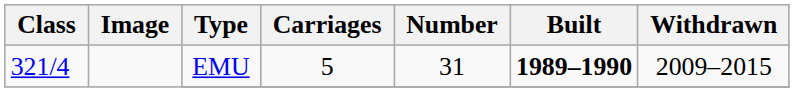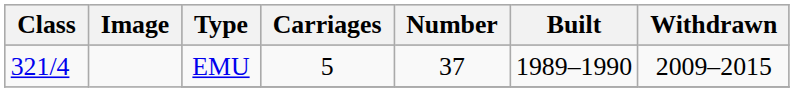EMU | Number: 31 -> 37
EMU | Built: bold -> normal
